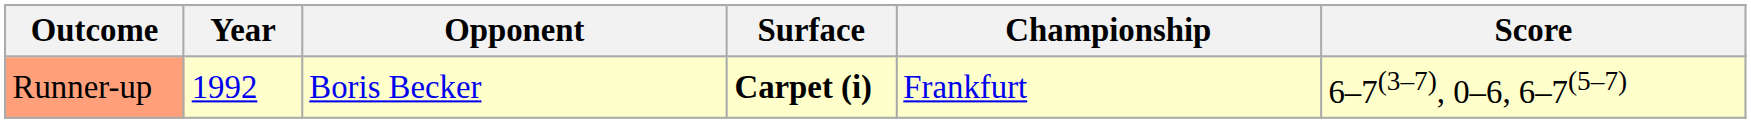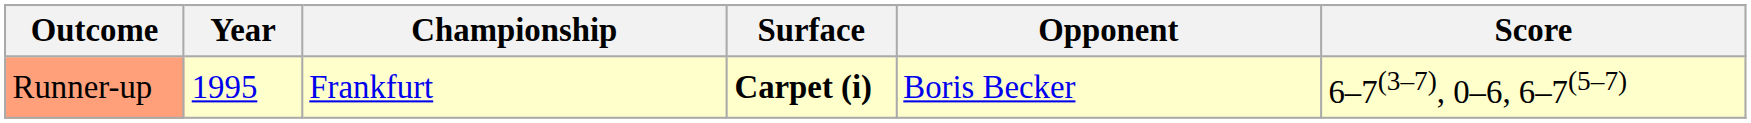columns swapped: Championship <-> Opponent
Runner-up | Year: 1992 -> 1995
